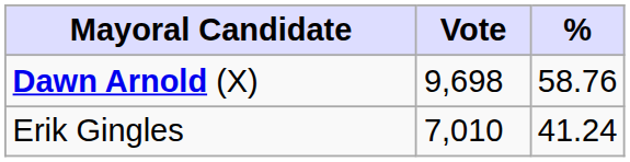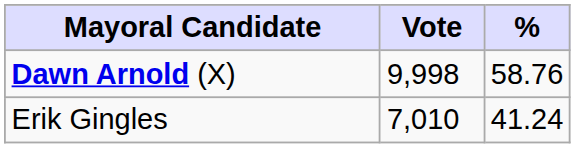Dawn Arnold (X) | Vote: 9,698 -> 9,998
